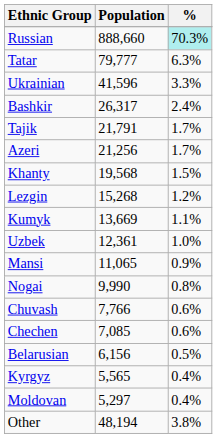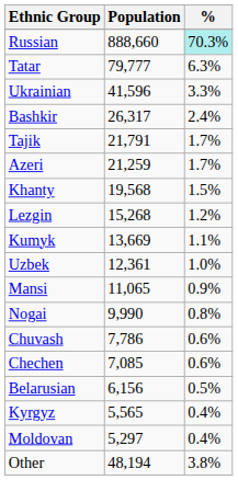Azeri | Population: 21,256 -> 21,259
Chuvash | Population: 7,766 -> 7,786
